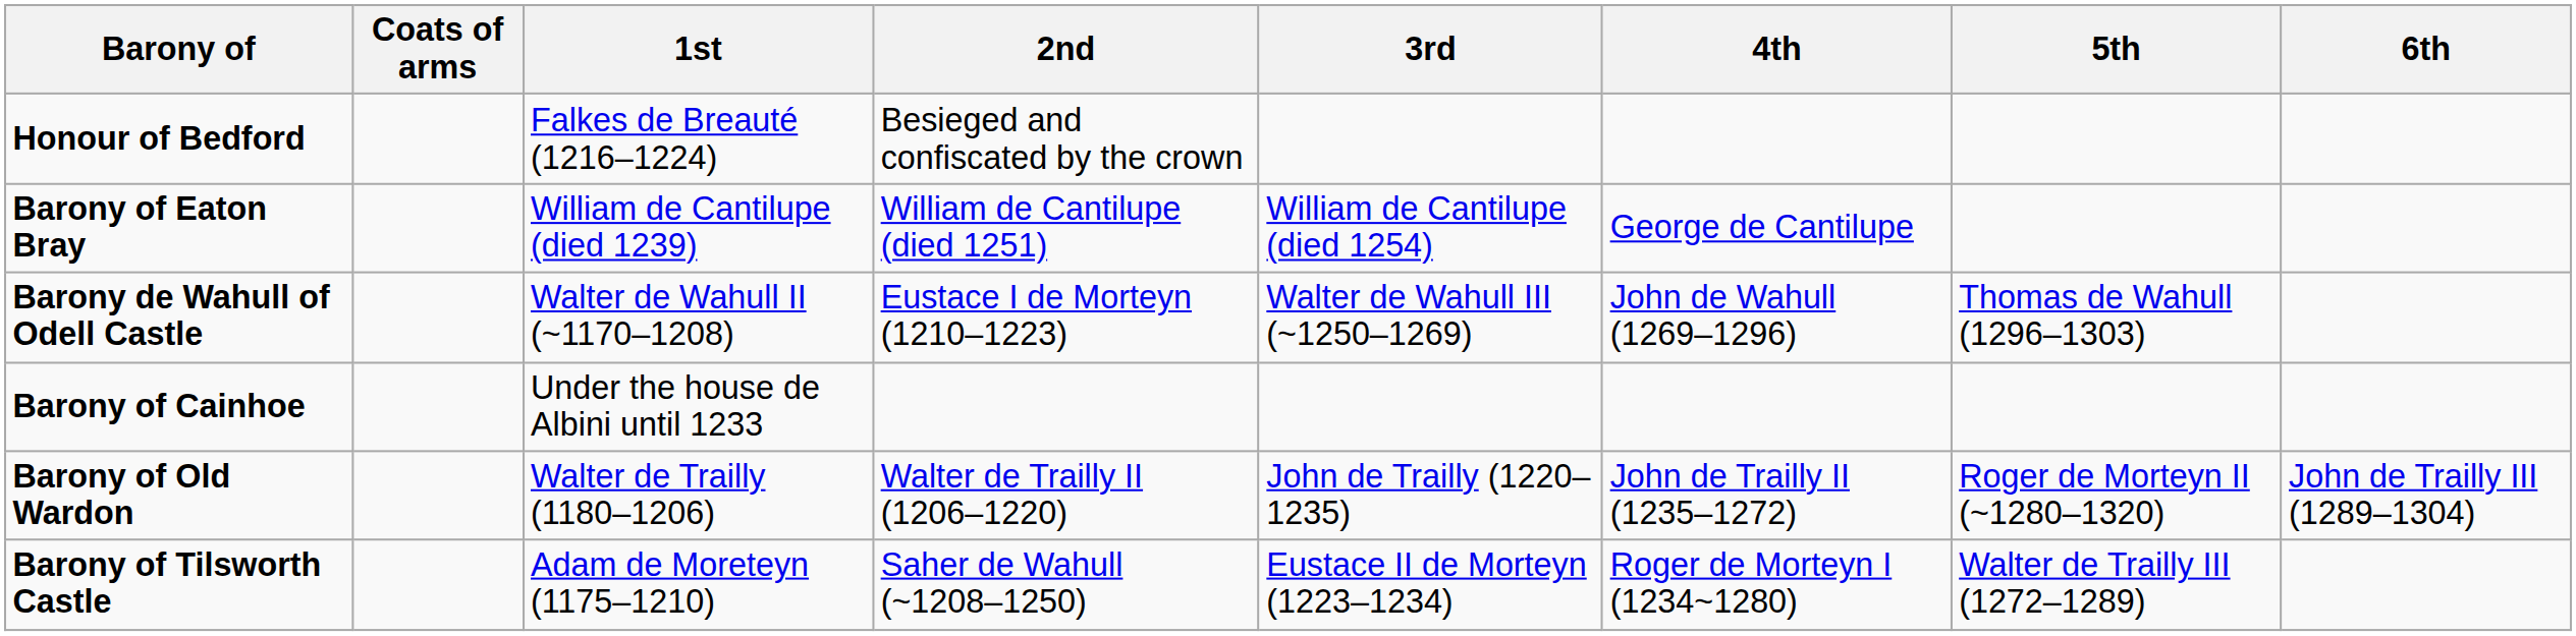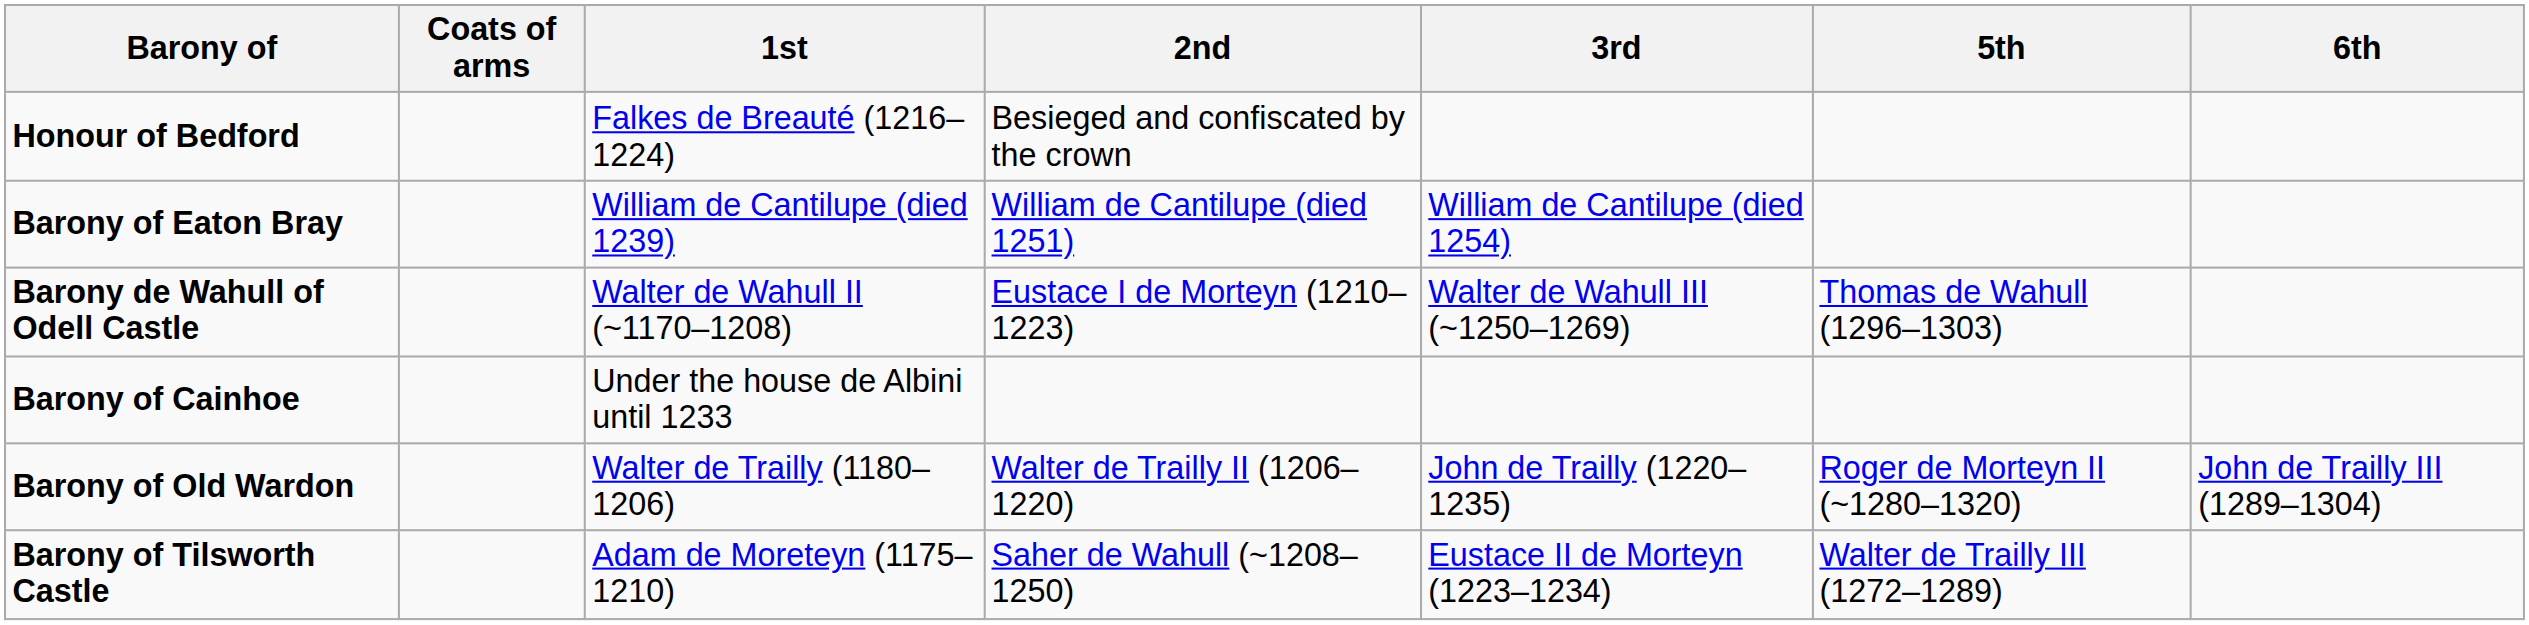- column: 4th | George de Cantilupe | John de Wahull (1269–1296) | John de Trailly II (1235–1272) | Roger de Morteyn I (1234~1280)
